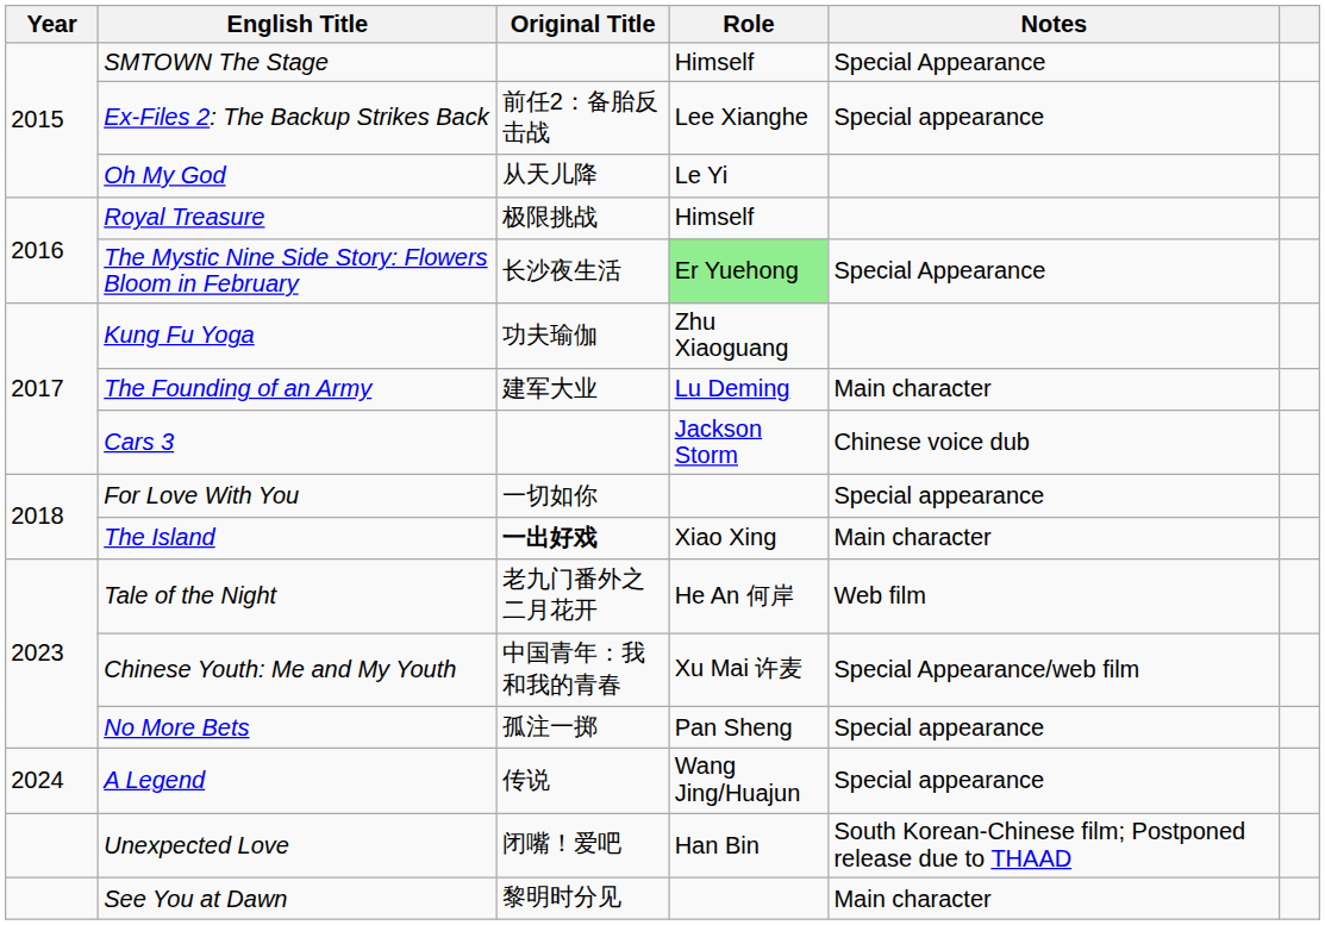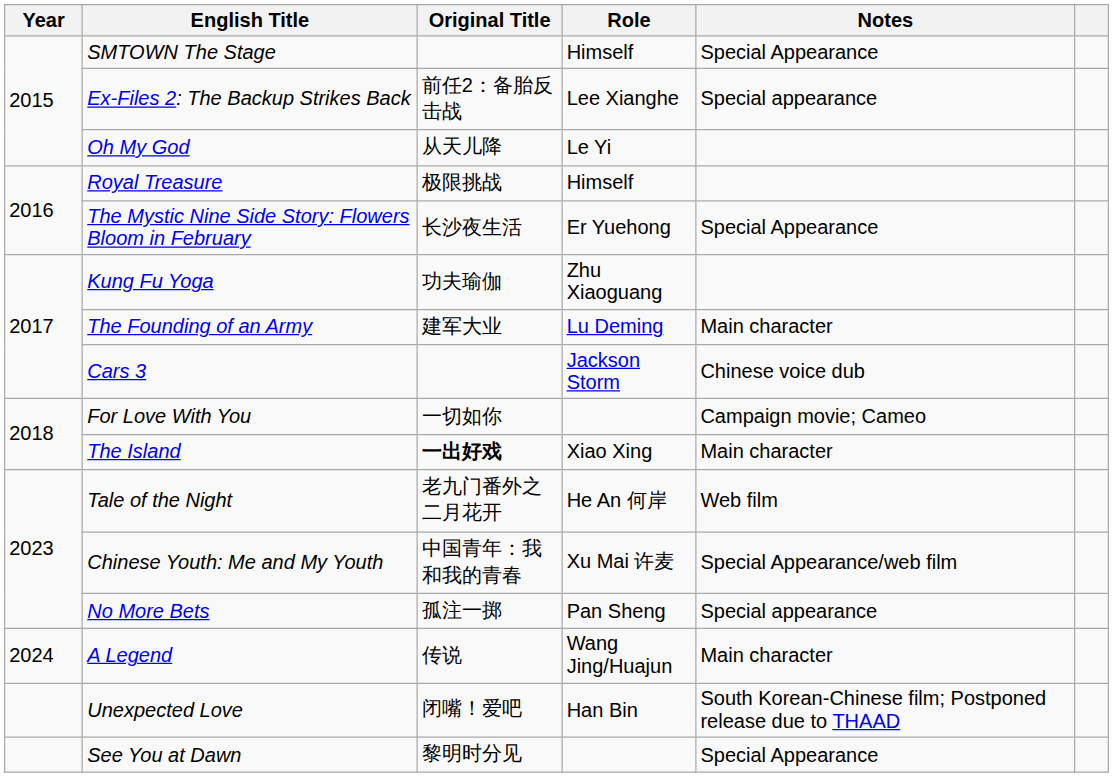The Mystic Nine Side Story: Flowers Bloom in February | Role: lightgreen background -> no background
For Love With You | Notes: Special appearance -> Campaign movie; Cameo
A Legend | Notes: Special appearance -> Main character
See You at Dawn | Notes: Main character -> Special Appearance
